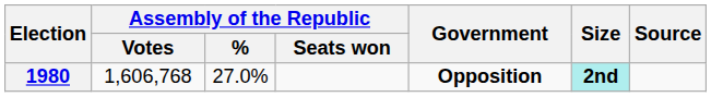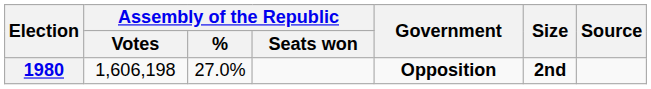1980 | Assembly of the Republic / Votes: 1,606,768 -> 1,606,198
1980 | Size: paleturquoise background -> no background
